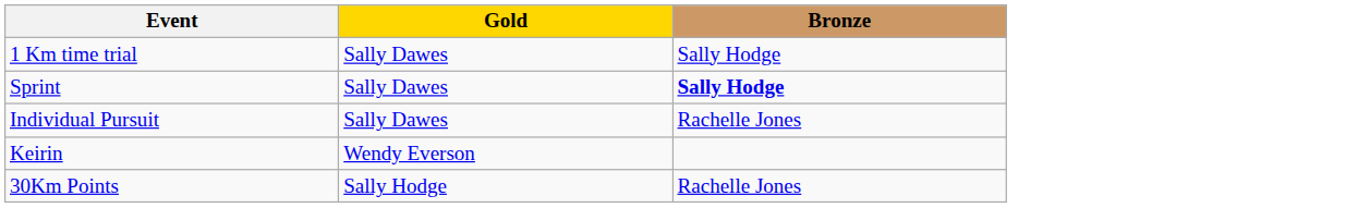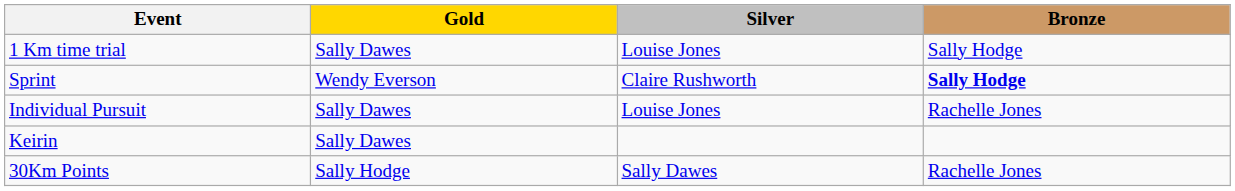+ column: Silver | Louise Jones | Claire Rushworth | Louise Jones | Sally Dawes
Sprint | Gold: Sally Dawes -> Wendy Everson
Keirin | Gold: Wendy Everson -> Sally Dawes
